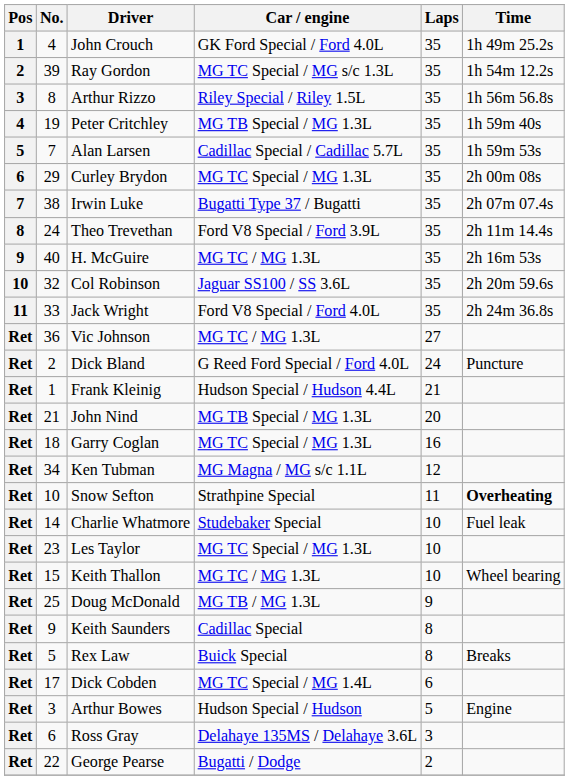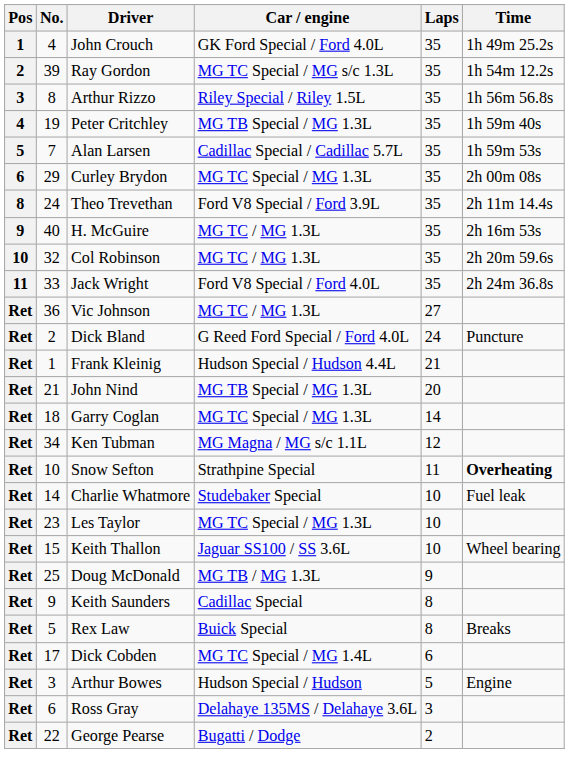- row: 7 | 38 | Irwin Luke | Bugatti Type 37 / Bugatti | 35 | 2h 07m 07.4s
Col Robinson | Car / engine: Jaguar SS100 / SS 3.6L -> MG TC / MG 1.3L
Garry Coglan | Laps: 16 -> 14
Keith Thallon | Car / engine: MG TC / MG 1.3L -> Jaguar SS100 / SS 3.6L
